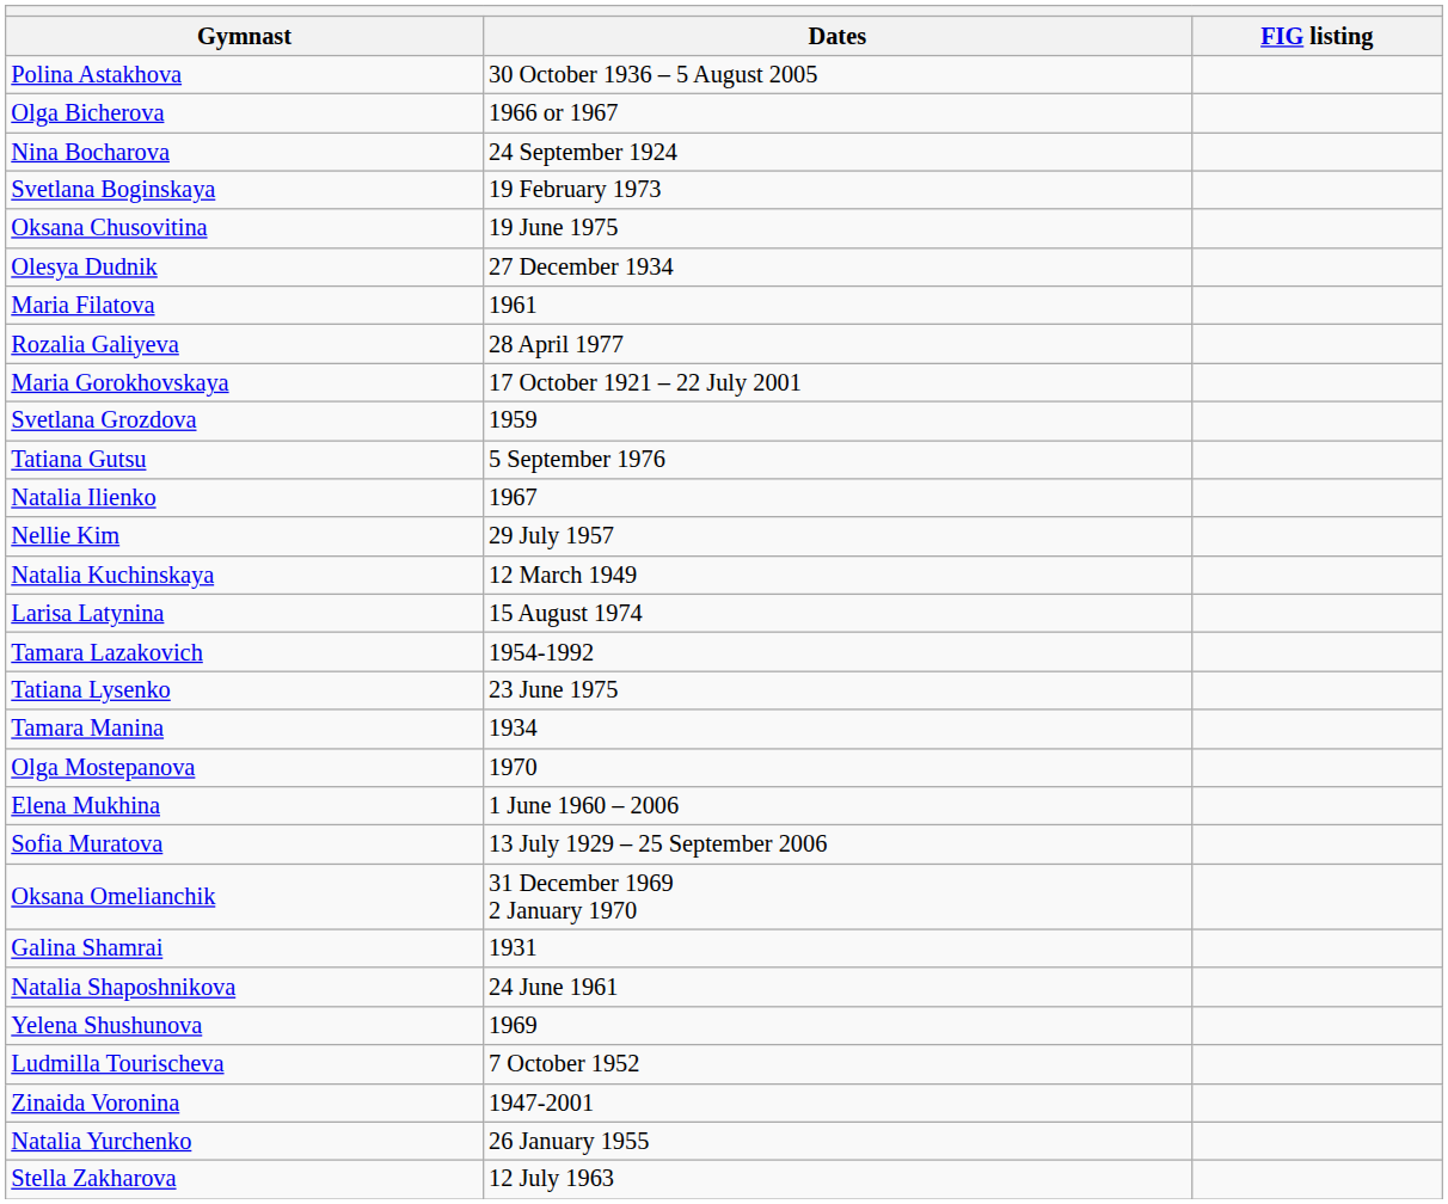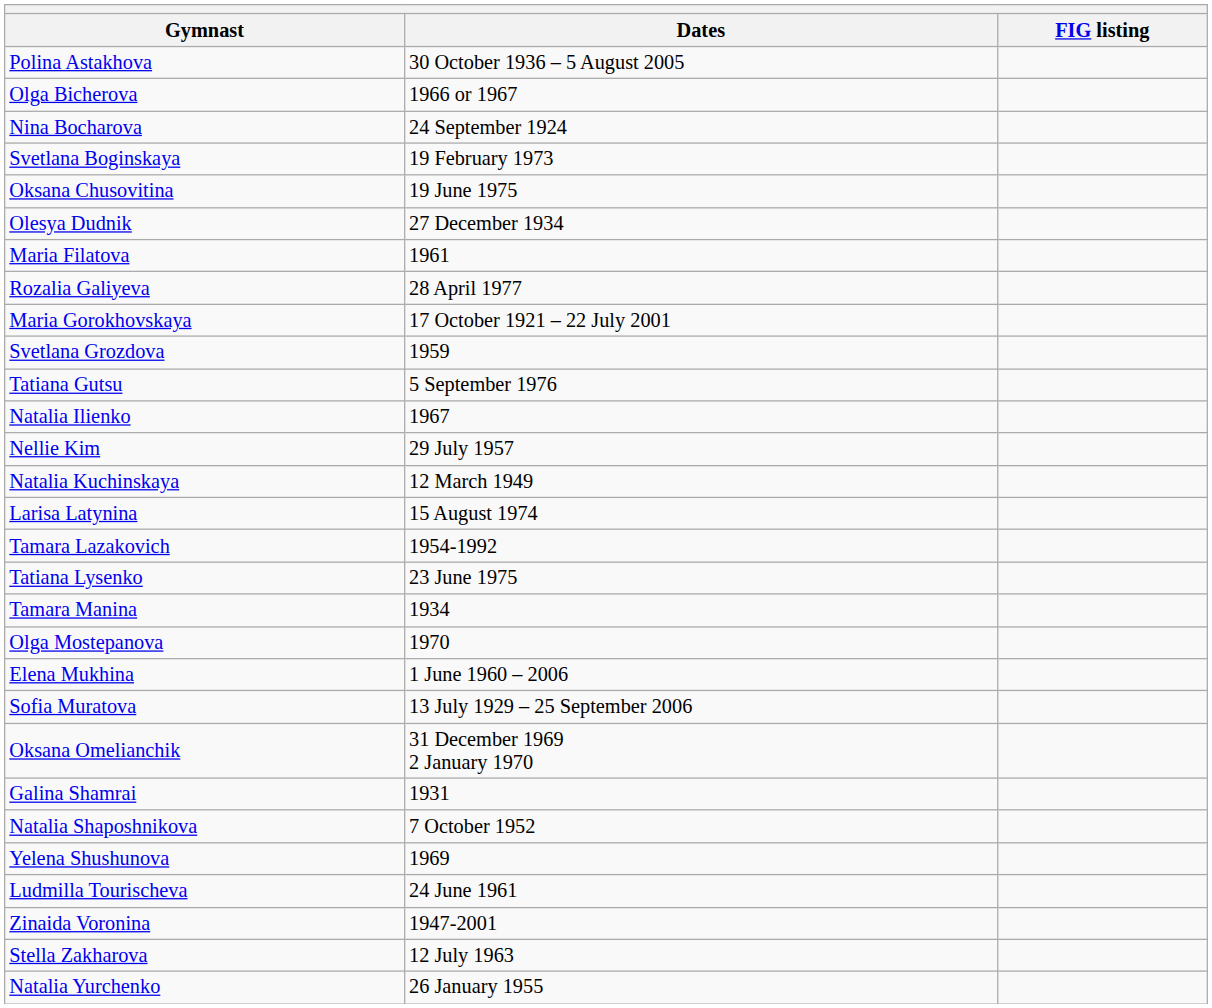Natalia Shaposhnikova | Dates: 24 June 1961 -> 7 October 1952
Ludmilla Tourischeva | Dates: 7 October 1952 -> 24 June 1961
rows swapped: Natalia Yurchenko <-> Stella Zakharova
